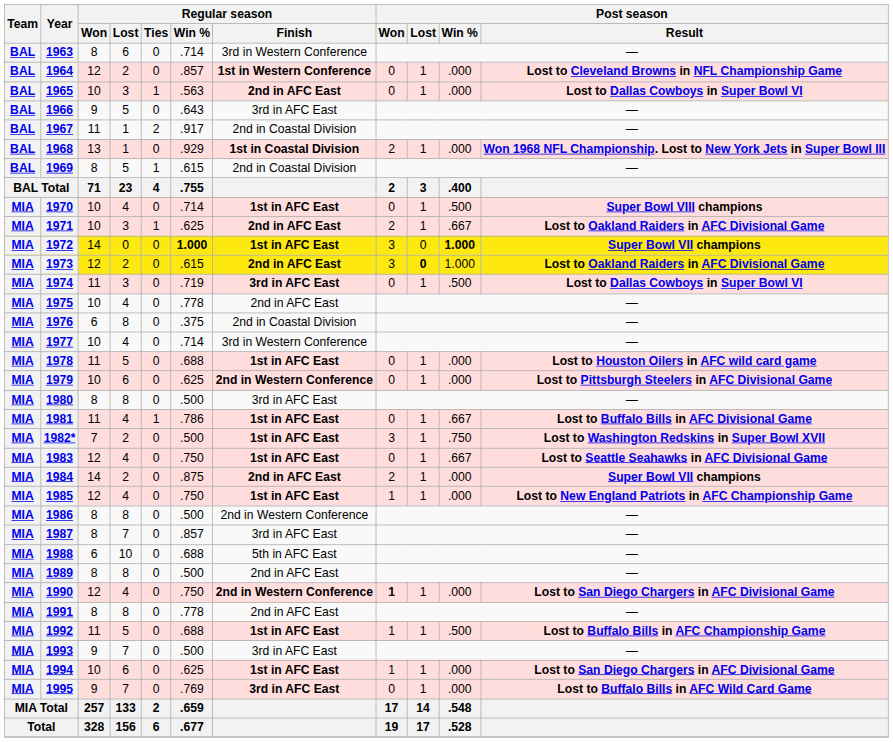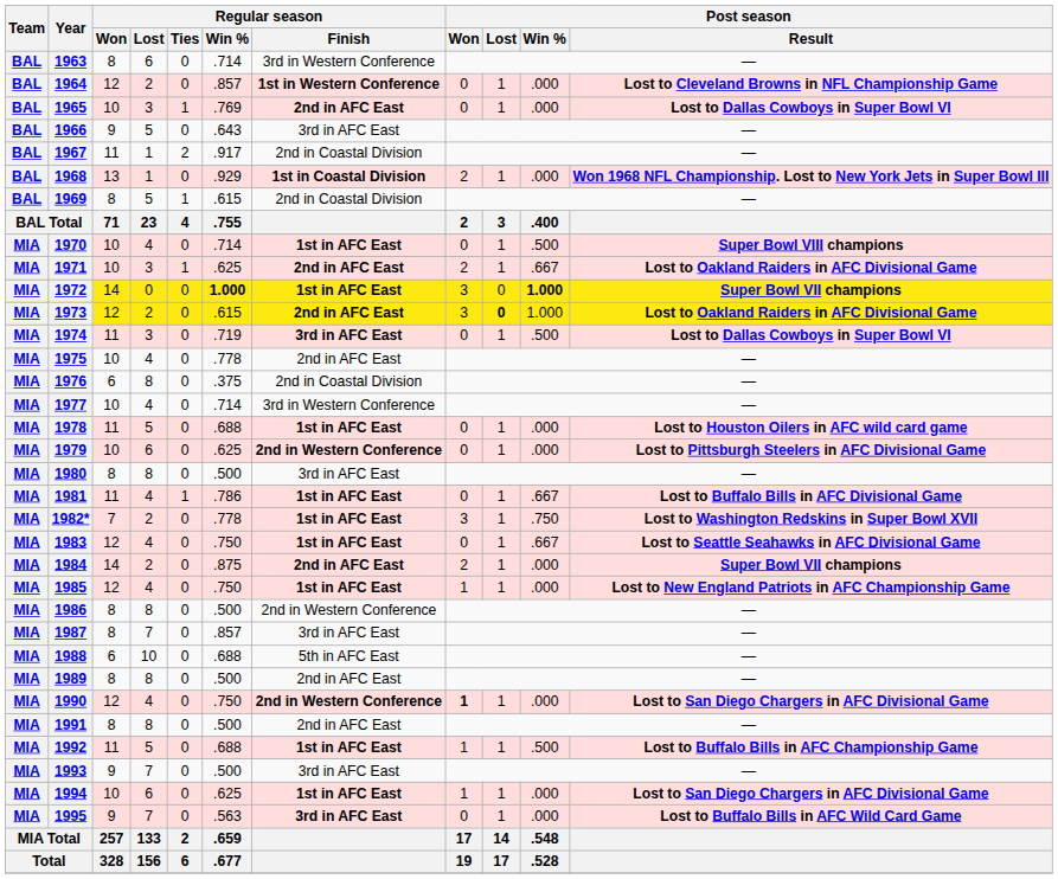1965 | Regular season / Win %: .563 -> .769
1982* | Regular season / Win %: .500 -> .778
1991 | Regular season / Win %: .778 -> .500
1995 | Regular season / Win %: .769 -> .563
